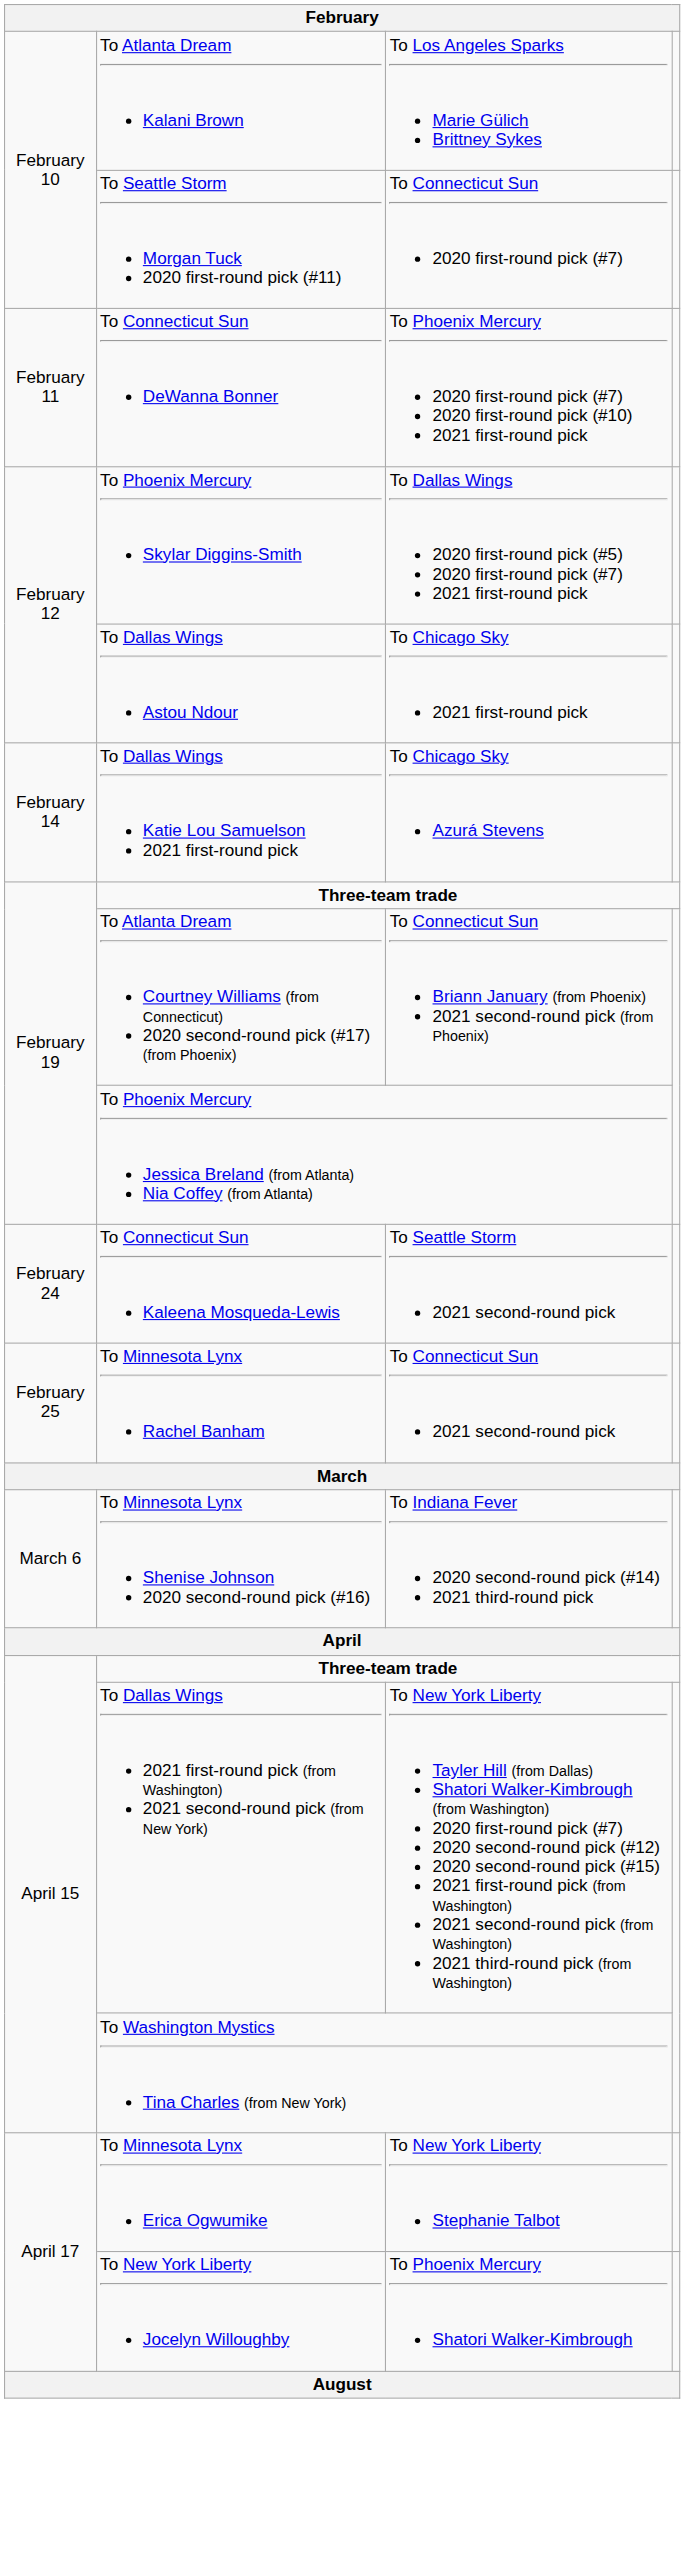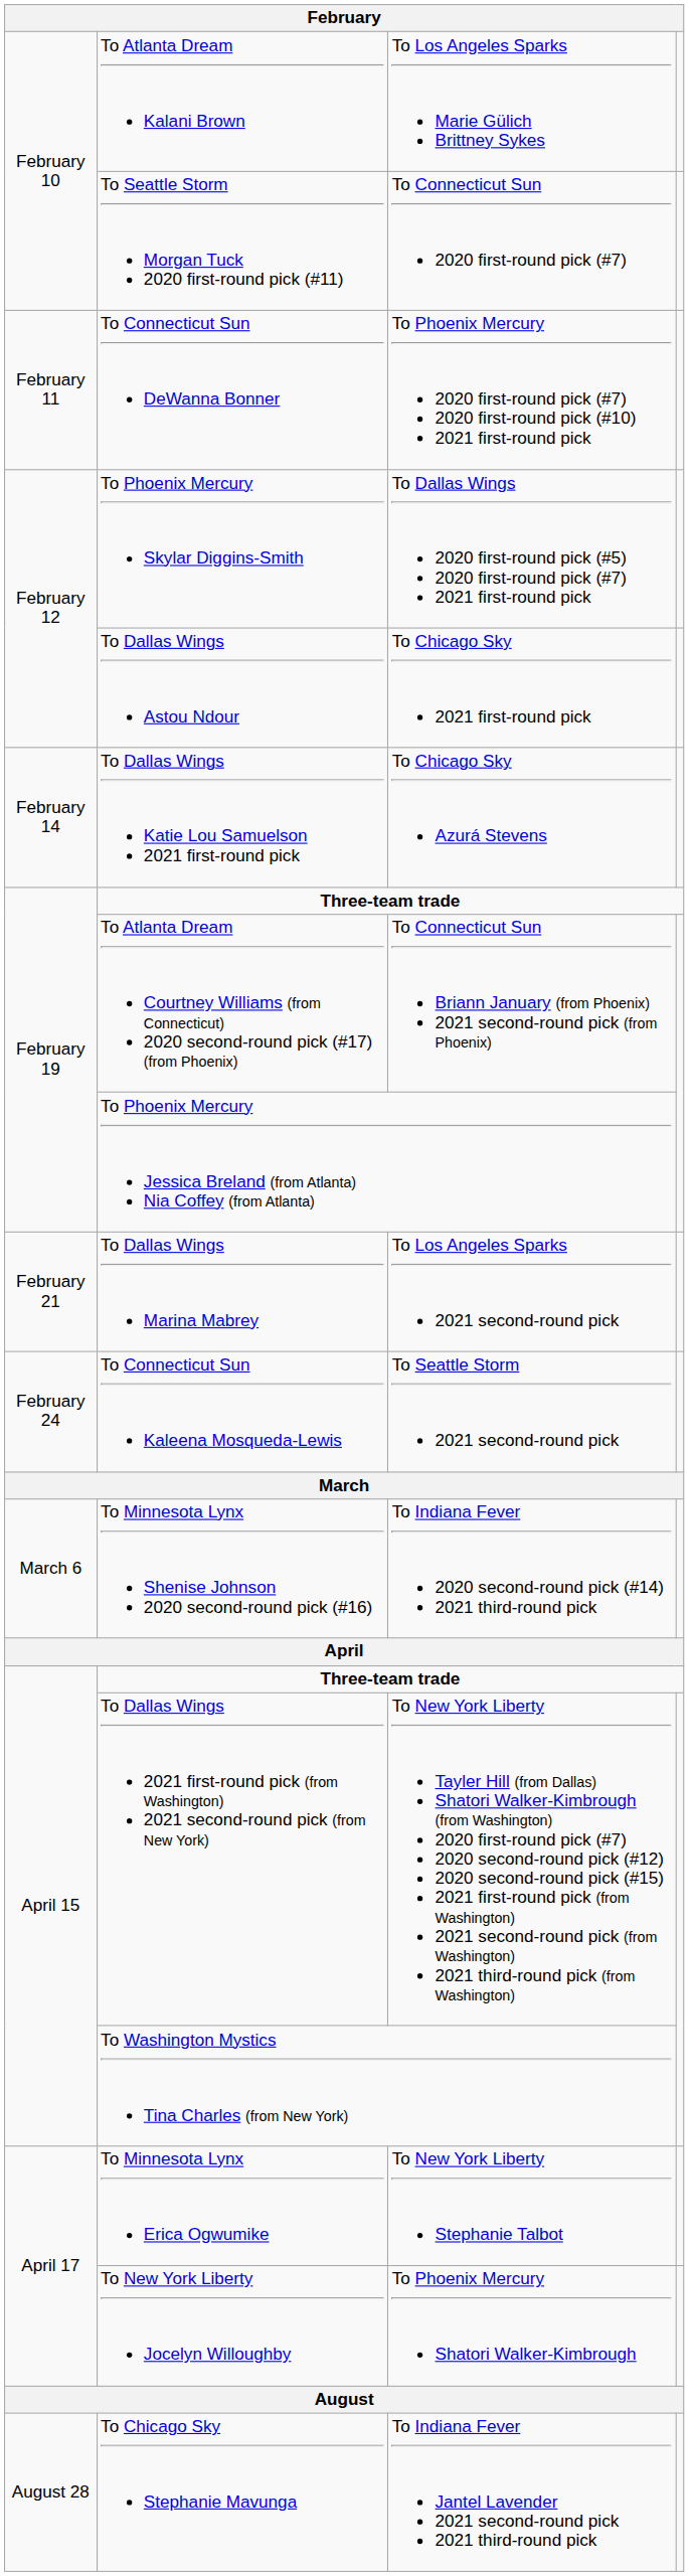+ row: February 21 | To Dallas Wings Marina Mabrey | To Los Angeles Sparks 2021 second-round pick
- row: February 25 | To Minnesota Lynx Rachel Banham | To Connecticut Sun 2021 second-round pick
+ row: August 28 | To Chicago Sky Stephanie Mavunga | To Indiana Fever Jantel Lavender 2021 second-round pick 2021 third-round pick
